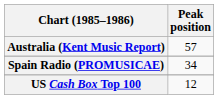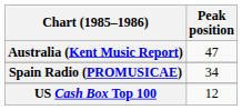Australia (Kent Music Report) | Peak position: 57 -> 47
